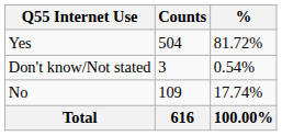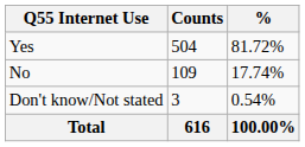rows swapped: No <-> Don't know/Not stated
